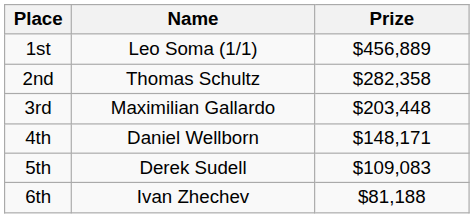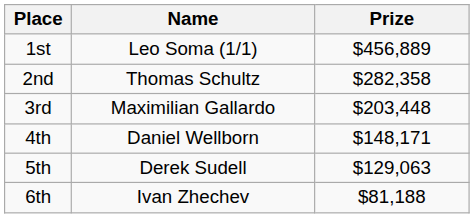5th | Prize: $109,083 -> $129,063
